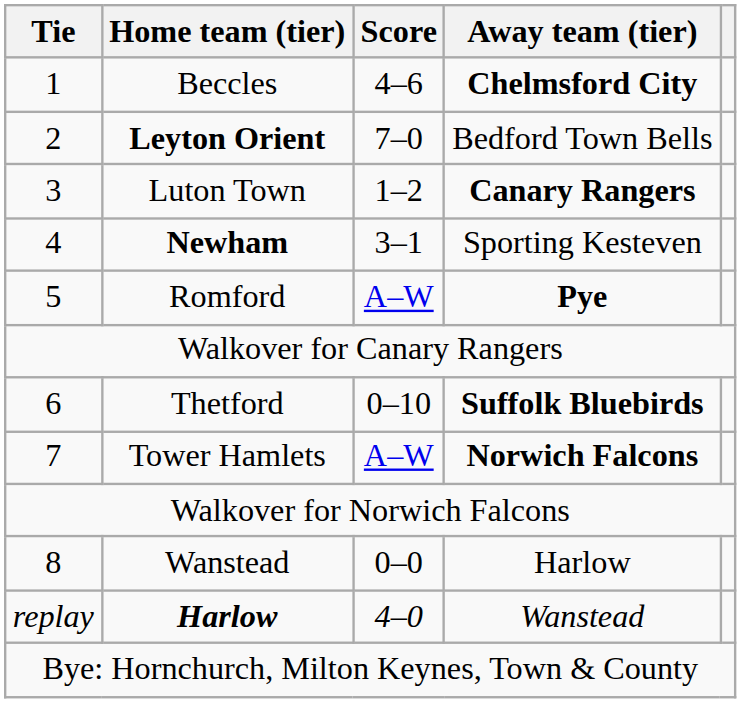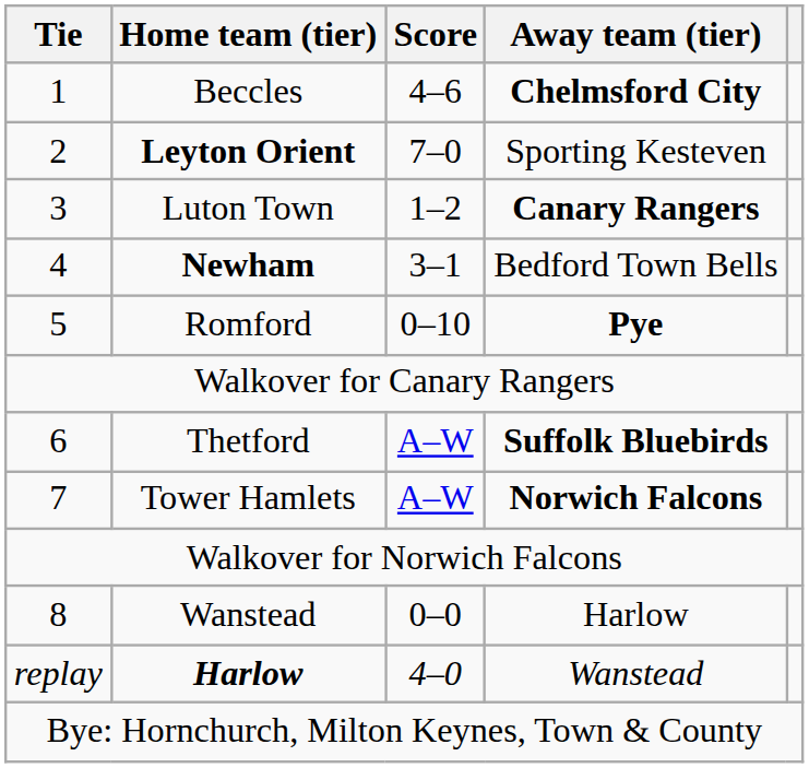Leyton Orient | Away team (tier): Bedford Town Bells -> Sporting Kesteven
Newham | Away team (tier): Sporting Kesteven -> Bedford Town Bells
Romford | Score: A–W -> 0–10
Thetford | Score: 0–10 -> A–W
